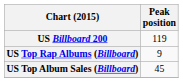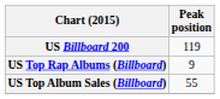US Top Album Sales (Billboard) | Peak position: 45 -> 55
